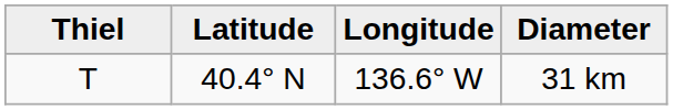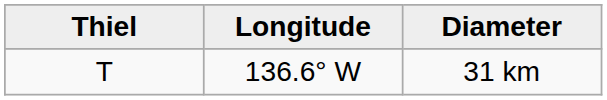- column: Latitude | 40.4° N
